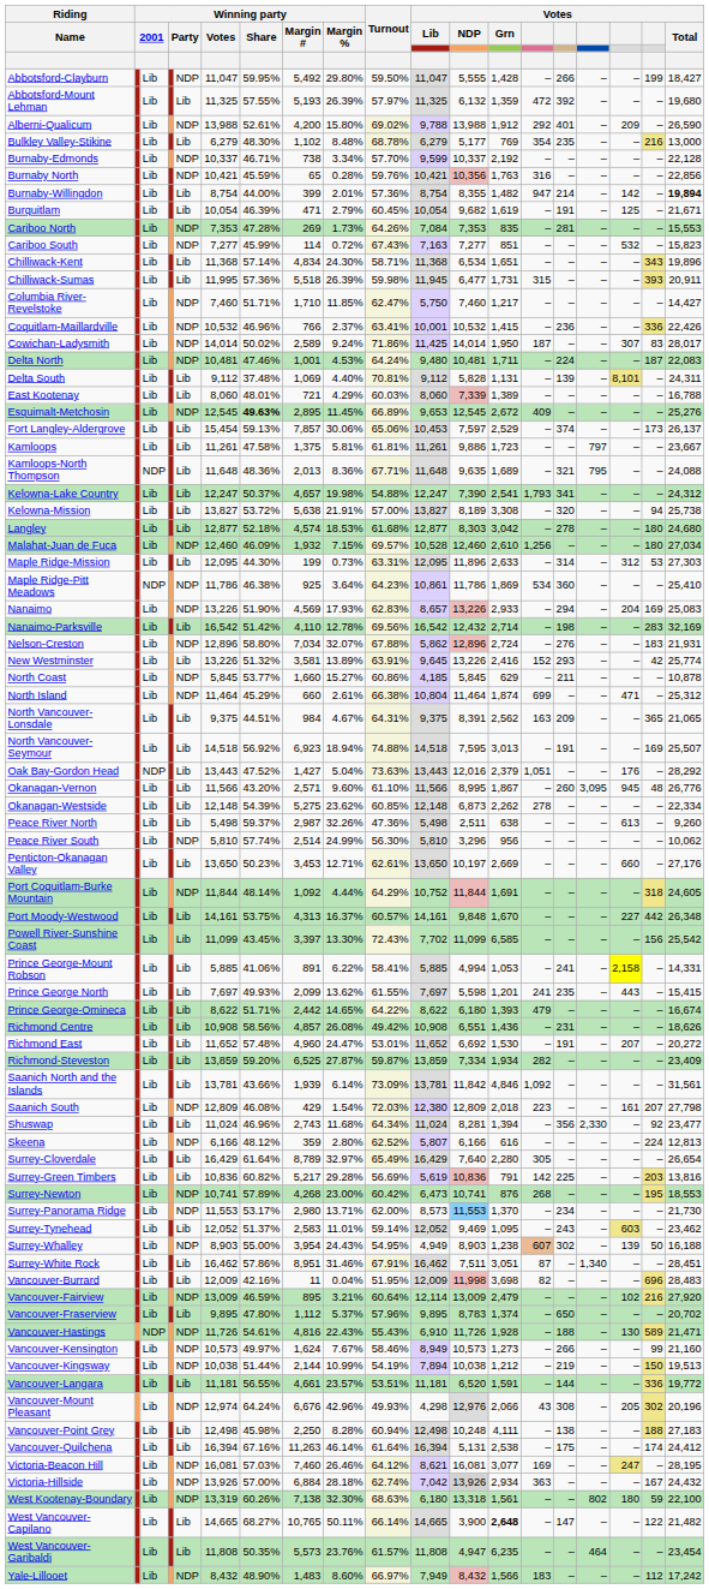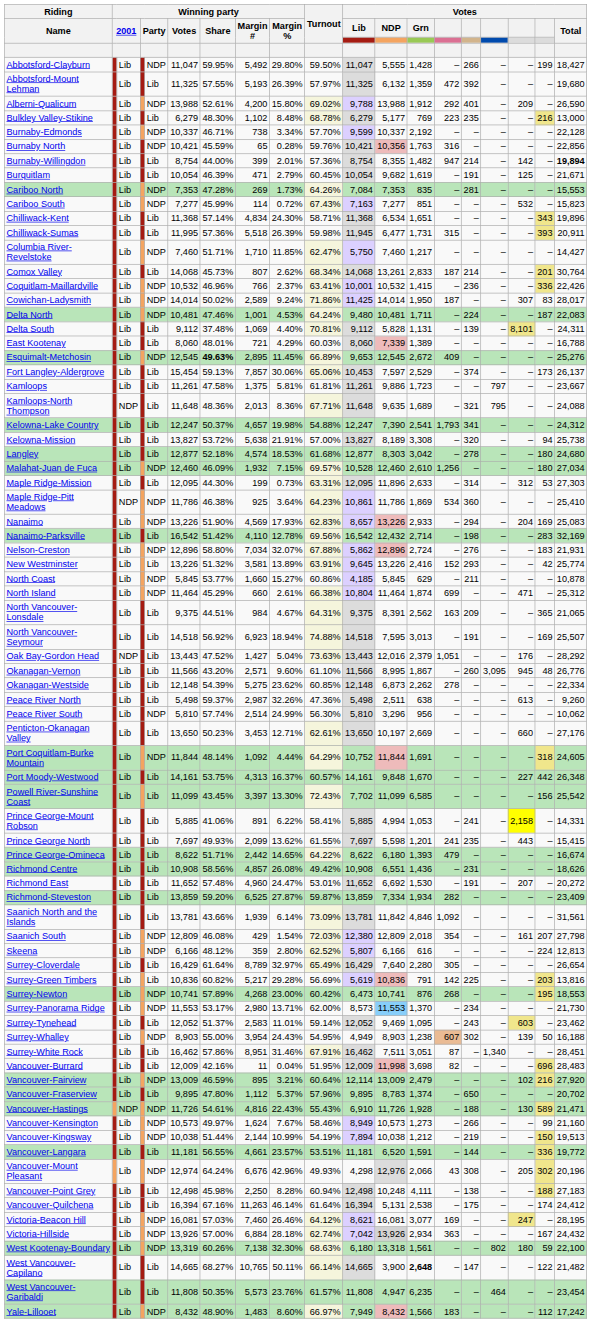Bulkley Valley-Stikine | column 14: 354 -> 223
+ row: Comox Valley | Lib | Lib | 14,068 | 45.73% | 807 | 2.62% | 68.34% | 14,068 | 13,261 | 2,833 | 187 | 214 | – | – | 201 | 30,764
Saanich South | column 14: 223 -> 354
- row: Shuswap | Lib | Lib | 11,024 | 46.96% | 2,743 | 11.68% | 64.34% | 11,024 | 8,281 | 1,394 | – | 356 | 2,330 | – | 92 | 23,477
